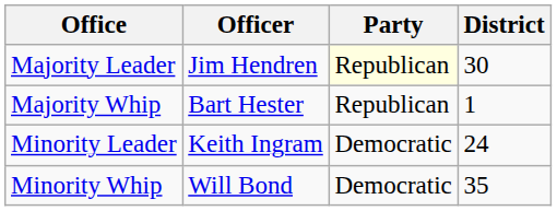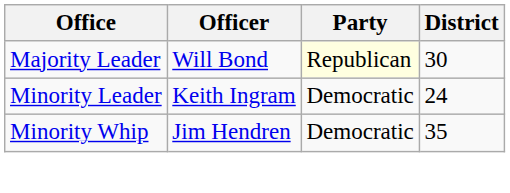Majority Leader | Officer: Jim Hendren -> Will Bond
- row: Majority Whip | Bart Hester | Republican | 1
Minority Whip | Officer: Will Bond -> Jim Hendren
